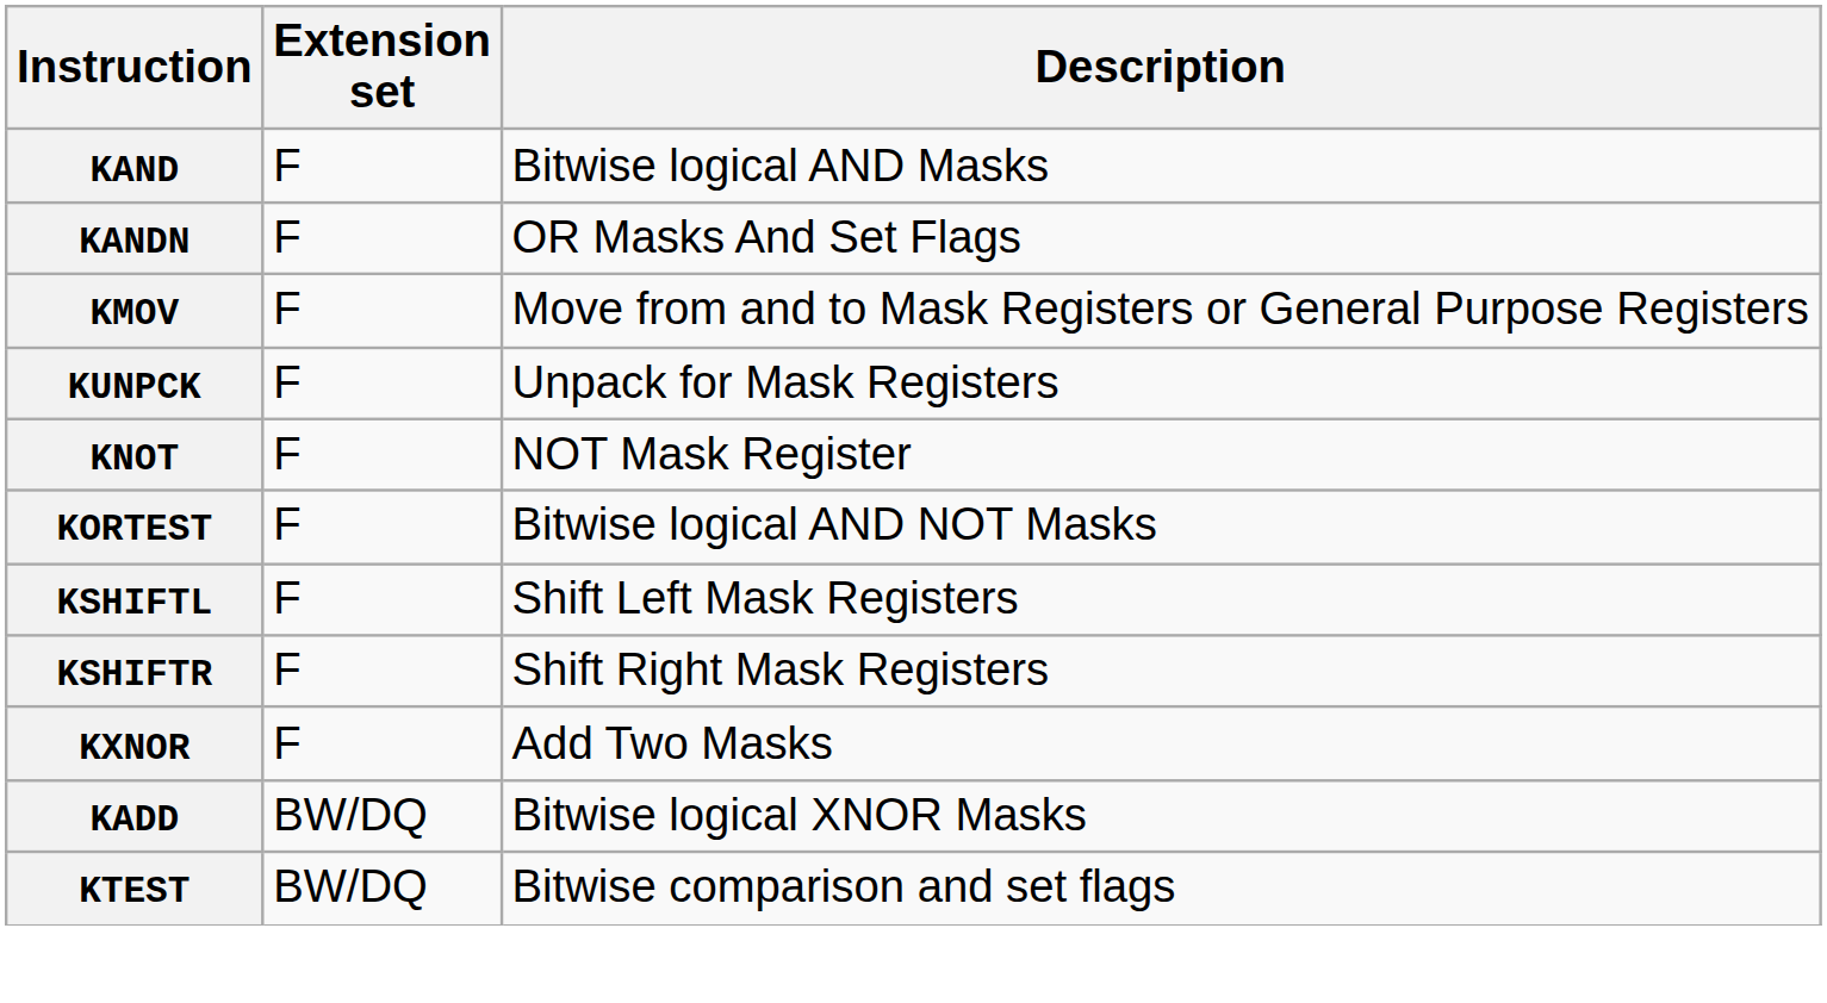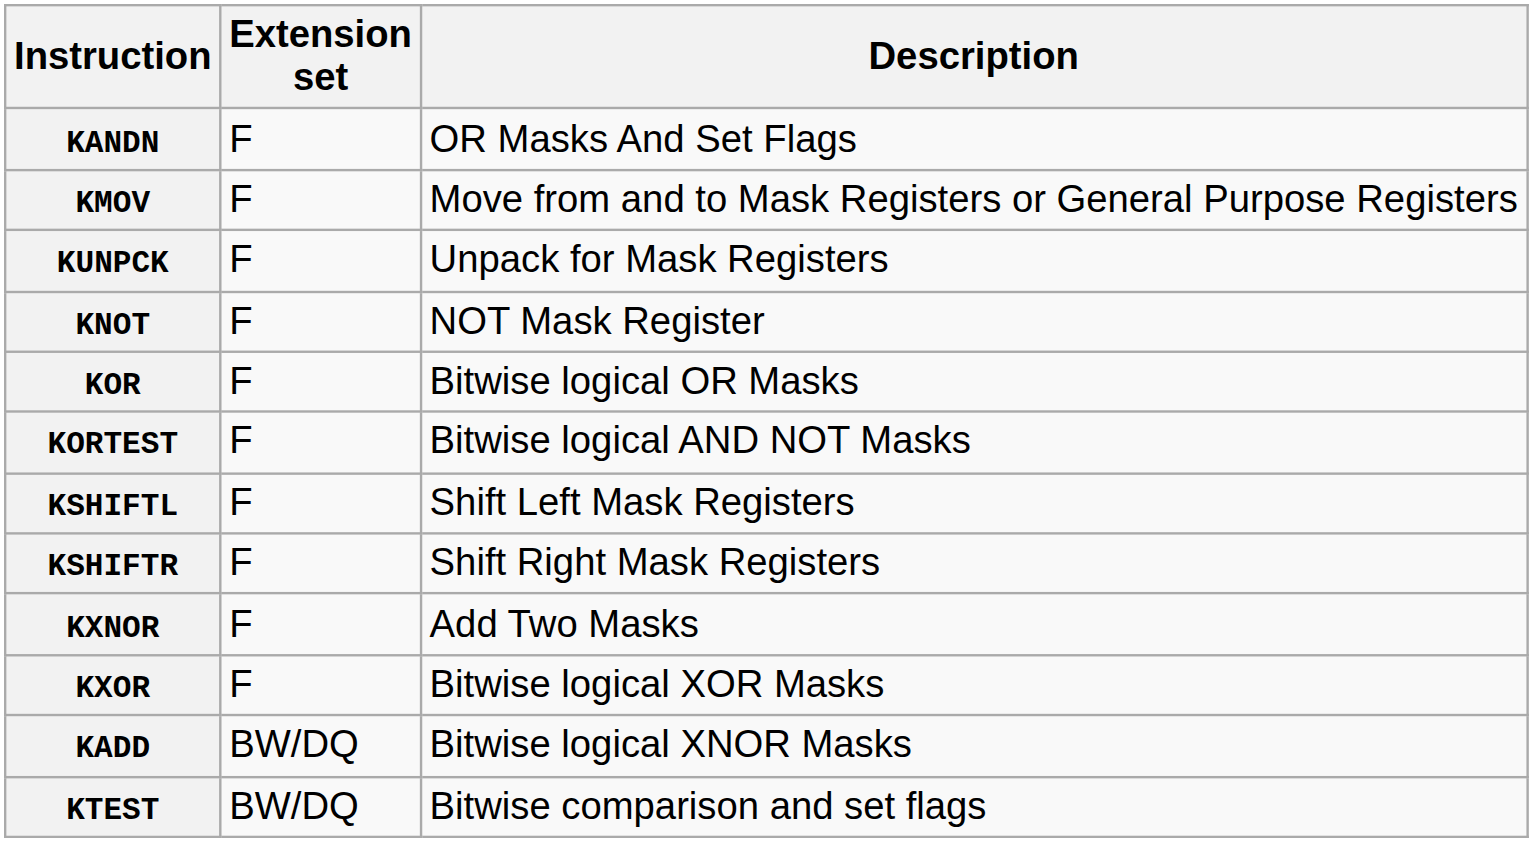- row: KAND | F | Bitwise logical AND Masks
+ row: KOR | F | Bitwise logical OR Masks
+ row: KXOR | F | Bitwise logical XOR Masks
